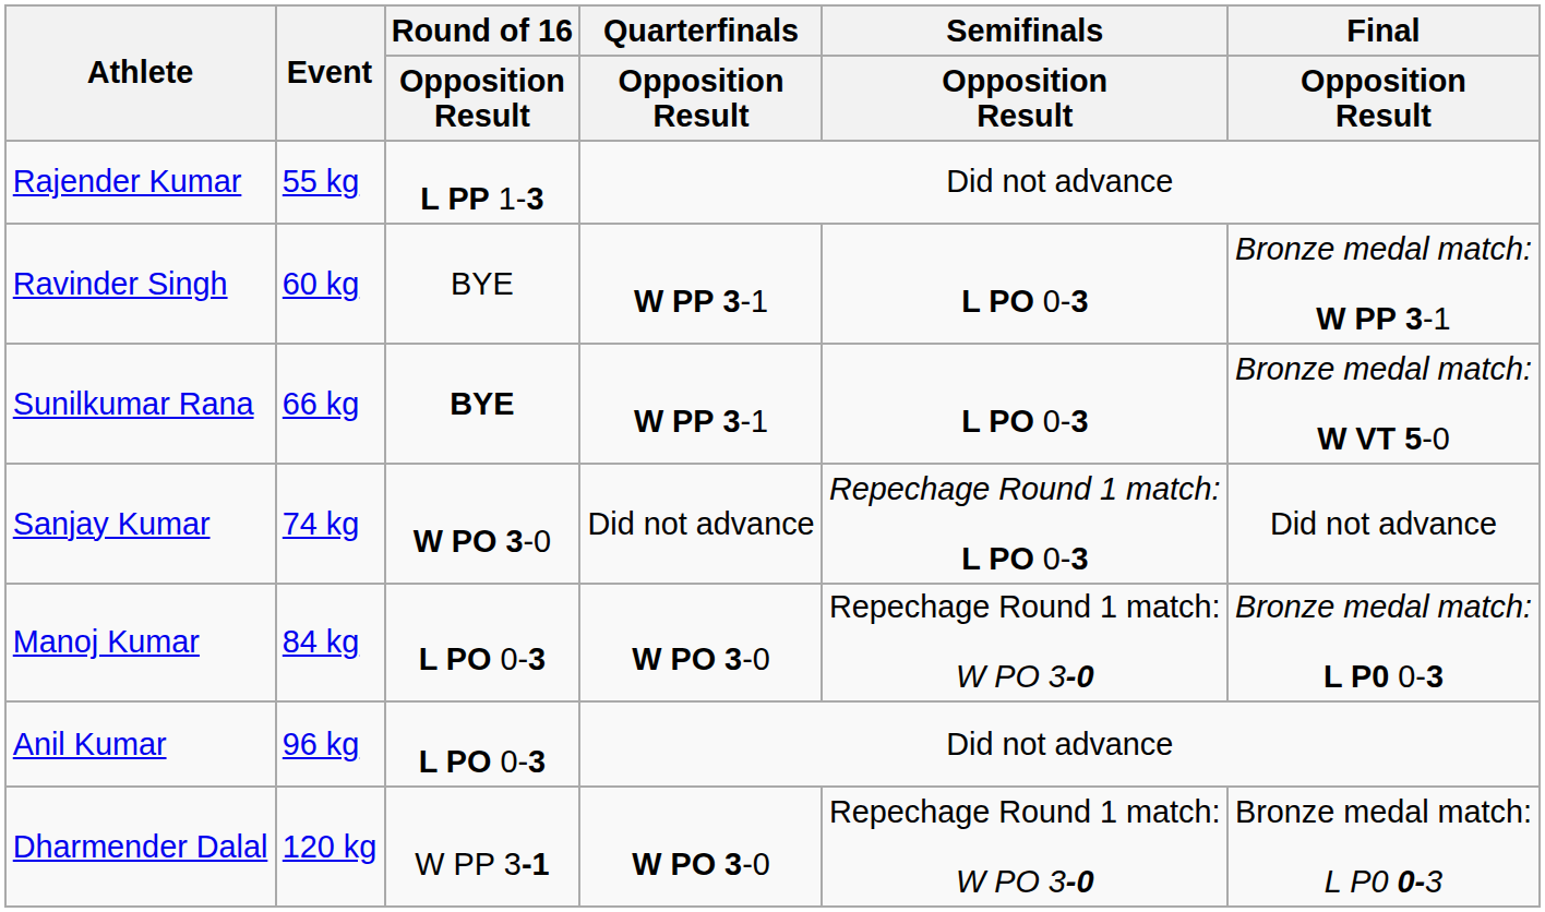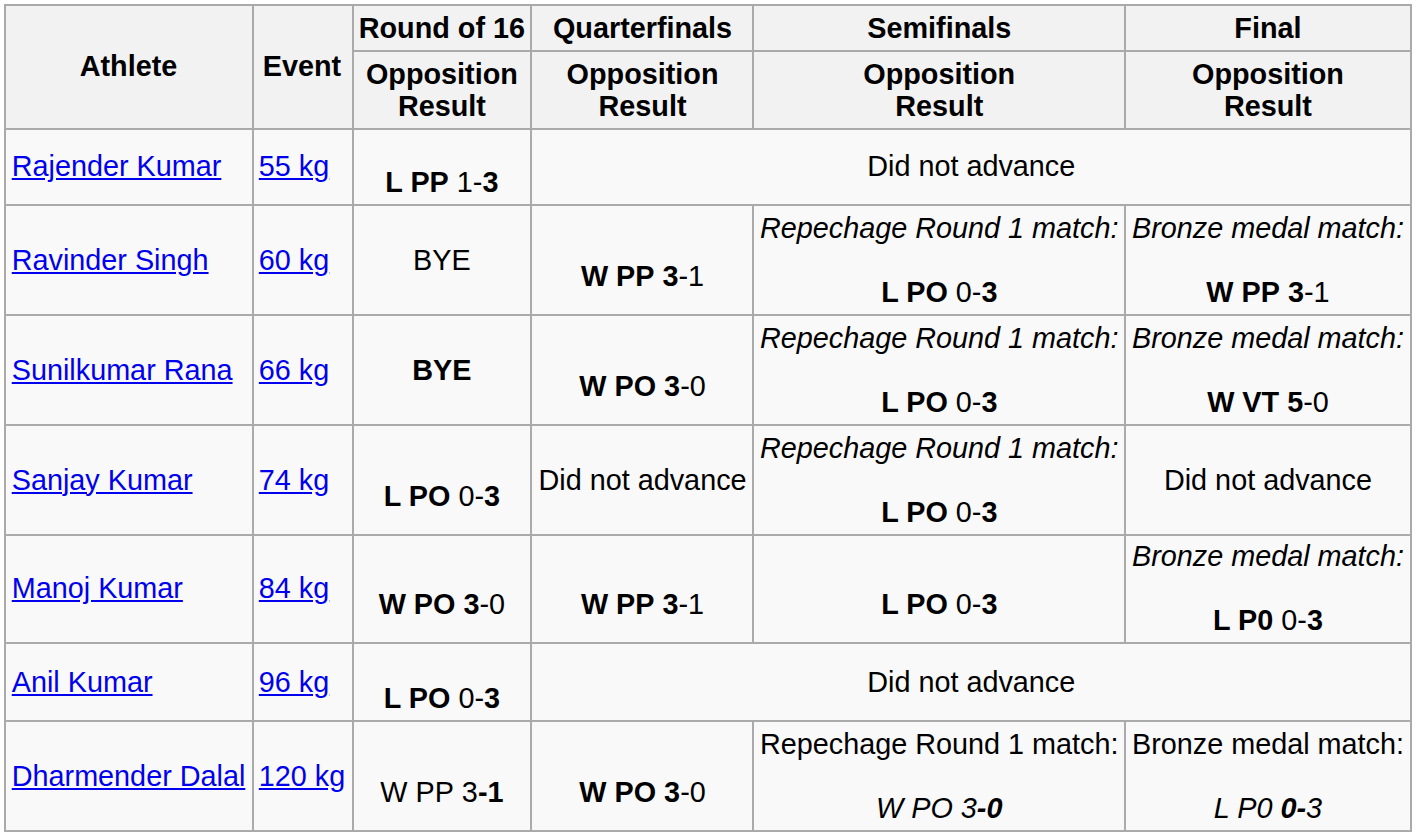Ravinder Singh | Semifinals / Opposition Result: L PO 0-3 -> Repechage Round 1 match: L PO 0-3
Sunilkumar Rana | Quarterfinals / Opposition Result: W PP 3-1 -> W PO 3-0
Sunilkumar Rana | Semifinals / Opposition Result: L PO 0-3 -> Repechage Round 1 match: L PO 0-3
Sanjay Kumar | Round of 16 / Opposition Result: W PO 3-0 -> L PO 0-3
Manoj Kumar | Round of 16 / Opposition Result: L PO 0-3 -> W PO 3-0
Manoj Kumar | Quarterfinals / Opposition Result: W PO 3-0 -> W PP 3-1
Manoj Kumar | Semifinals / Opposition Result: Repechage Round 1 match: W PO 3-0 -> L PO 0-3
